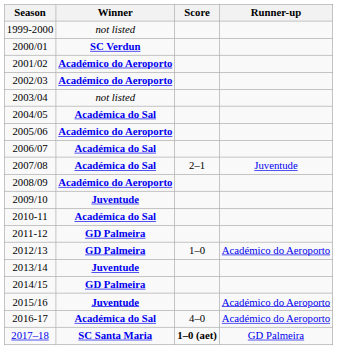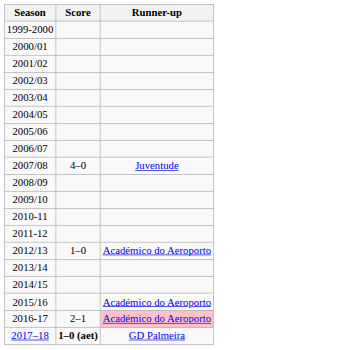- column: Winner | not listed | SC Verdun | Académico do Aeroporto | Académico do Aeroporto | not listed | Académica do Sal | Académico do Aeroporto | Académica do Sal | Académica do Sal | Académico do Aeroporto | Juventude | Académica do Sal | GD Palmeira | GD Palmeira | Juventude | GD Palmeira | Juventude | Académica do Sal | SC Santa Maria
2007/08 | Score: 2–1 -> 4–0
2016-17 | Score: 4–0 -> 2–1
2016-17 | Runner-up: no background -> pink background
